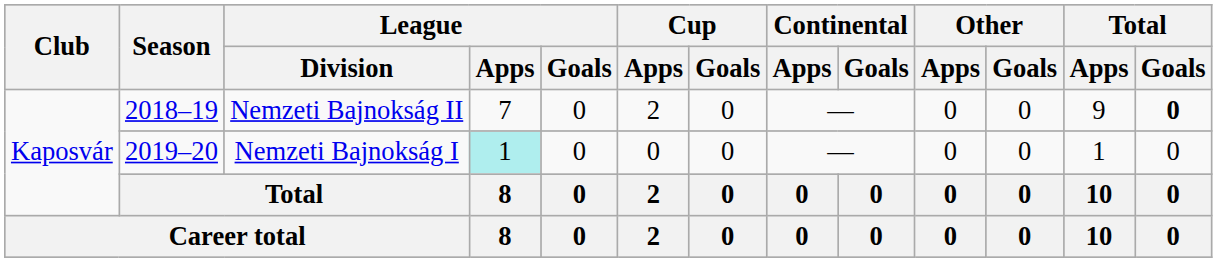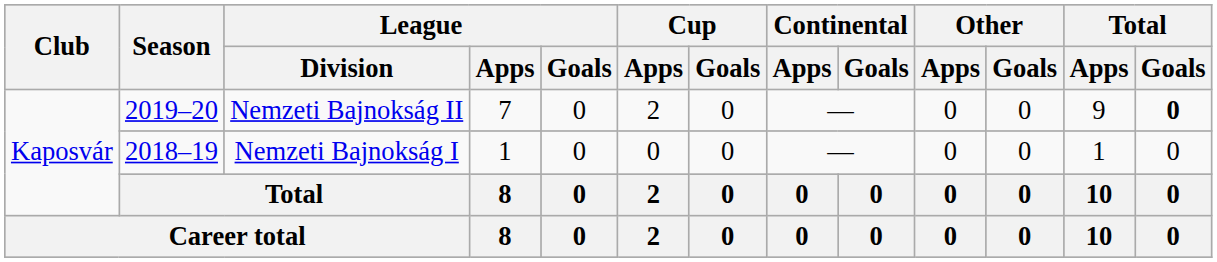Nemzeti Bajnokság II | Season: 2018–19 -> 2019–20
Nemzeti Bajnokság I | Season: 2019–20 -> 2018–19
Nemzeti Bajnokság I | League / Apps: paleturquoise background -> no background
